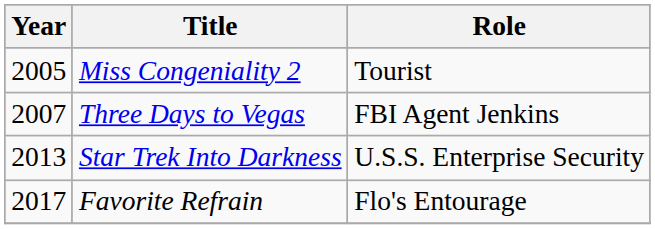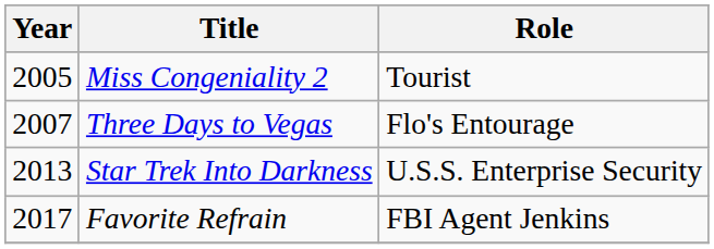Three Days to Vegas | Role: FBI Agent Jenkins -> Flo's Entourage
Favorite Refrain | Role: Flo's Entourage -> FBI Agent Jenkins
